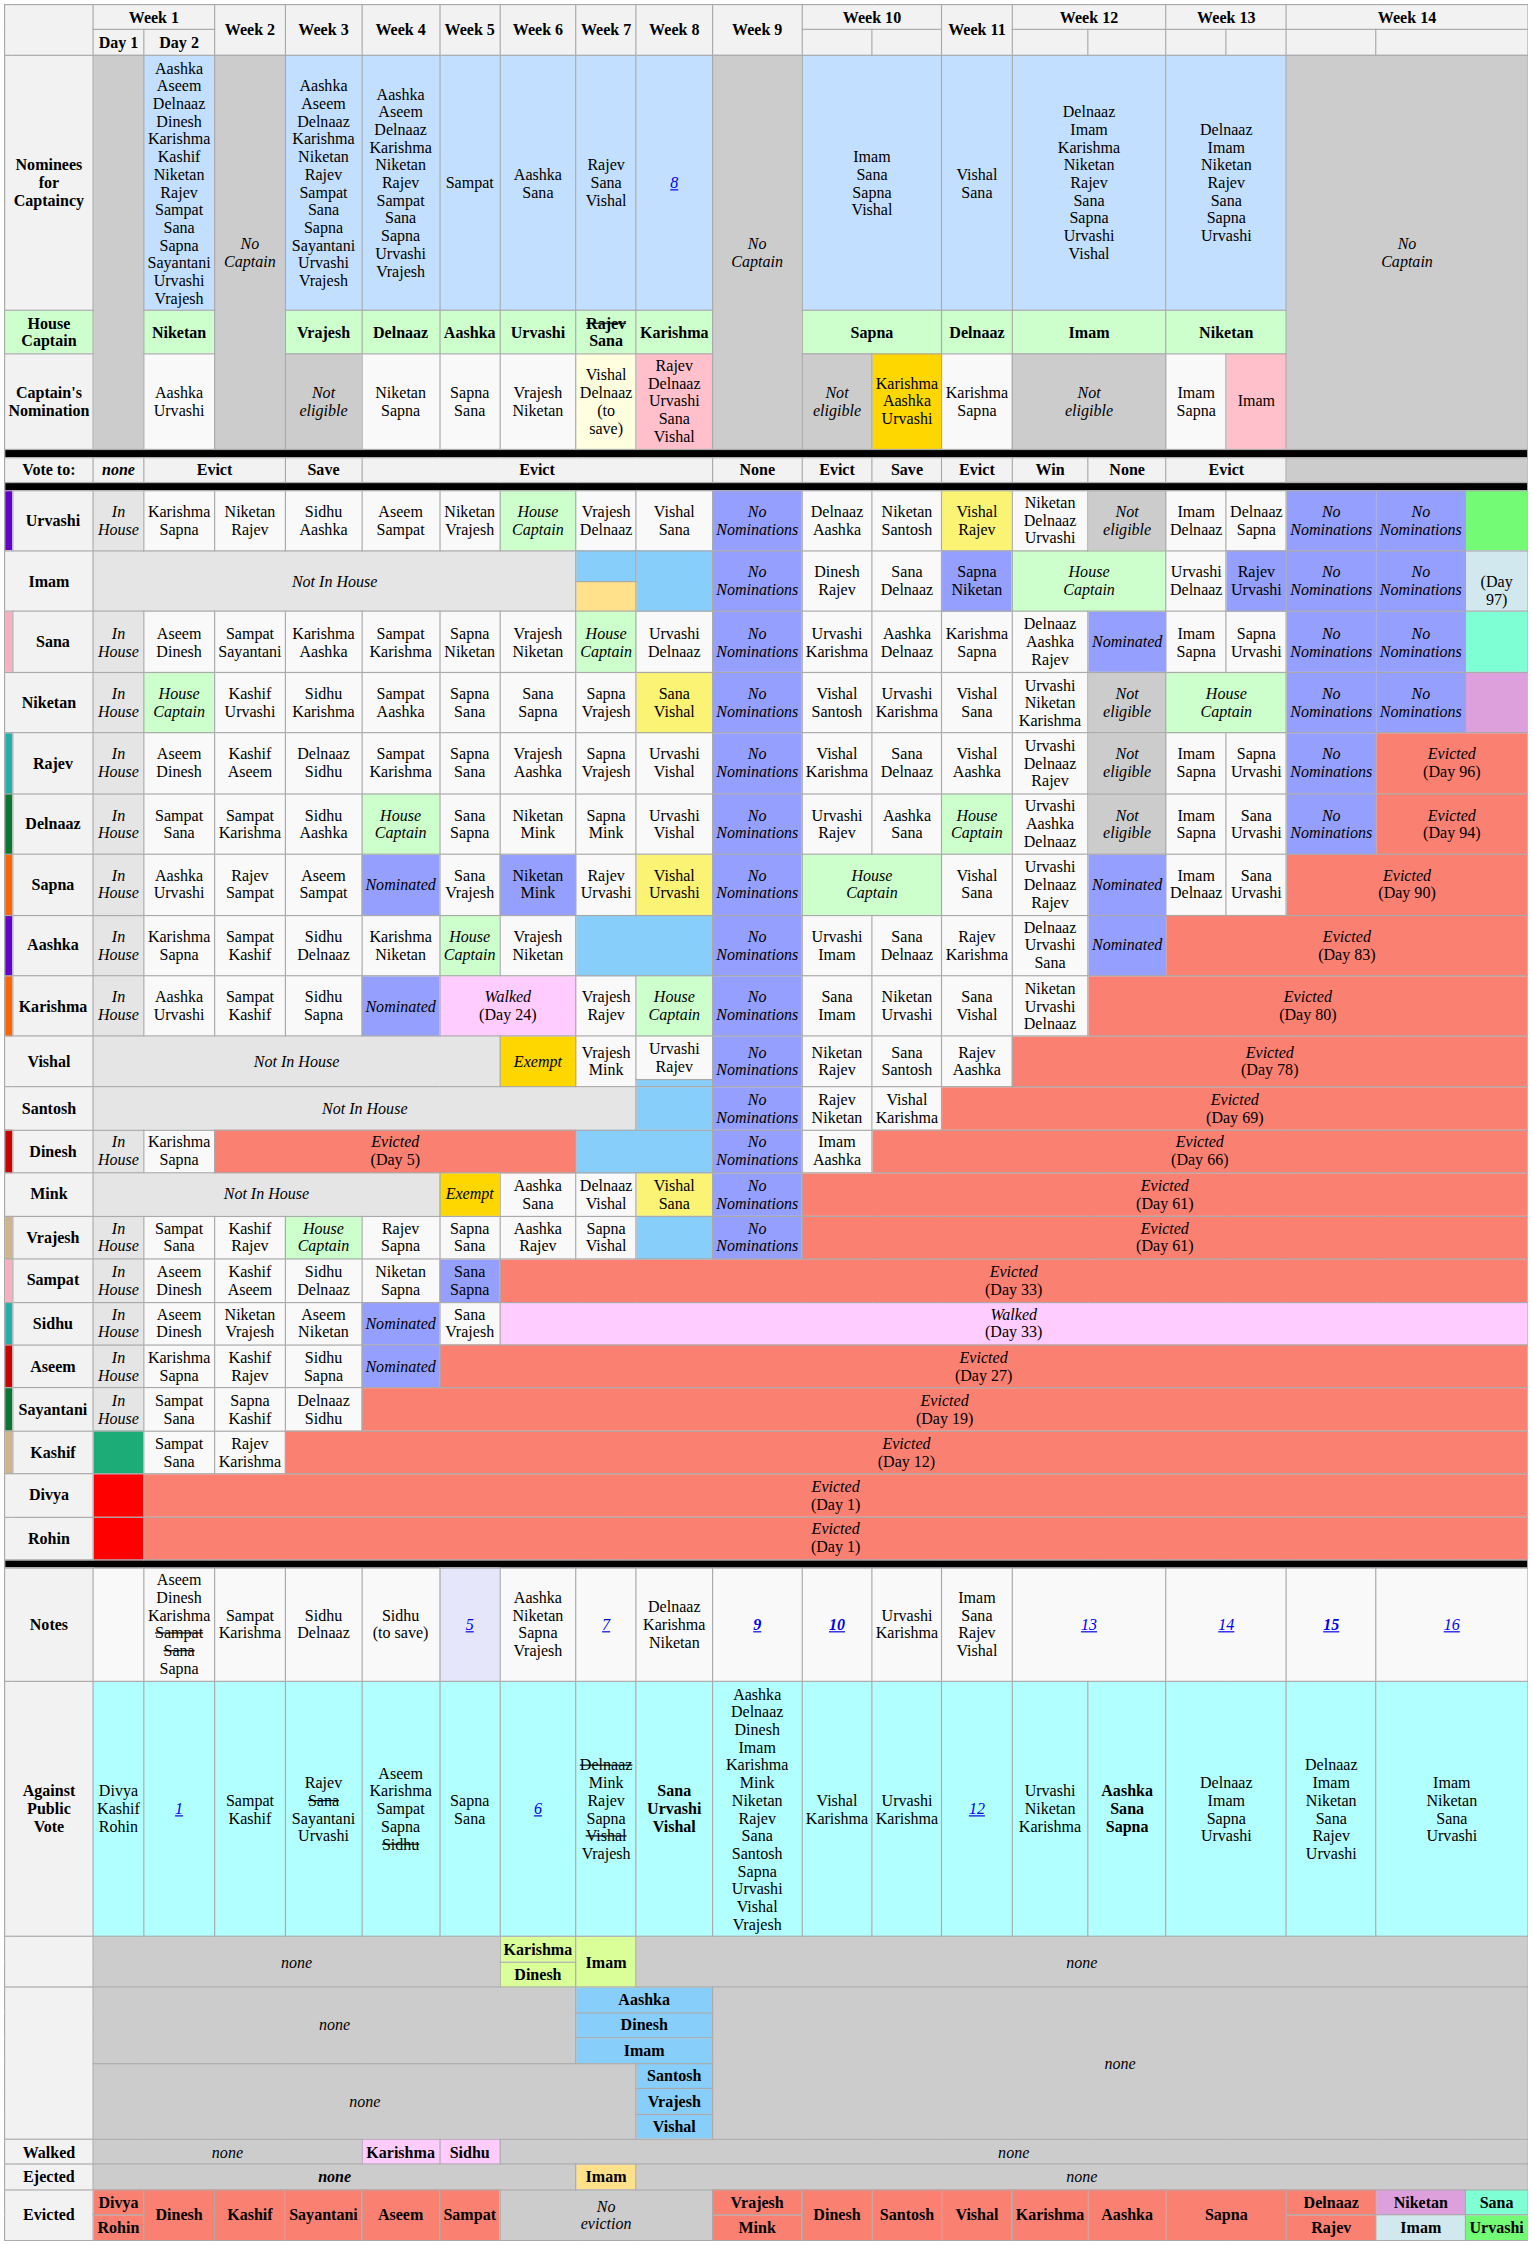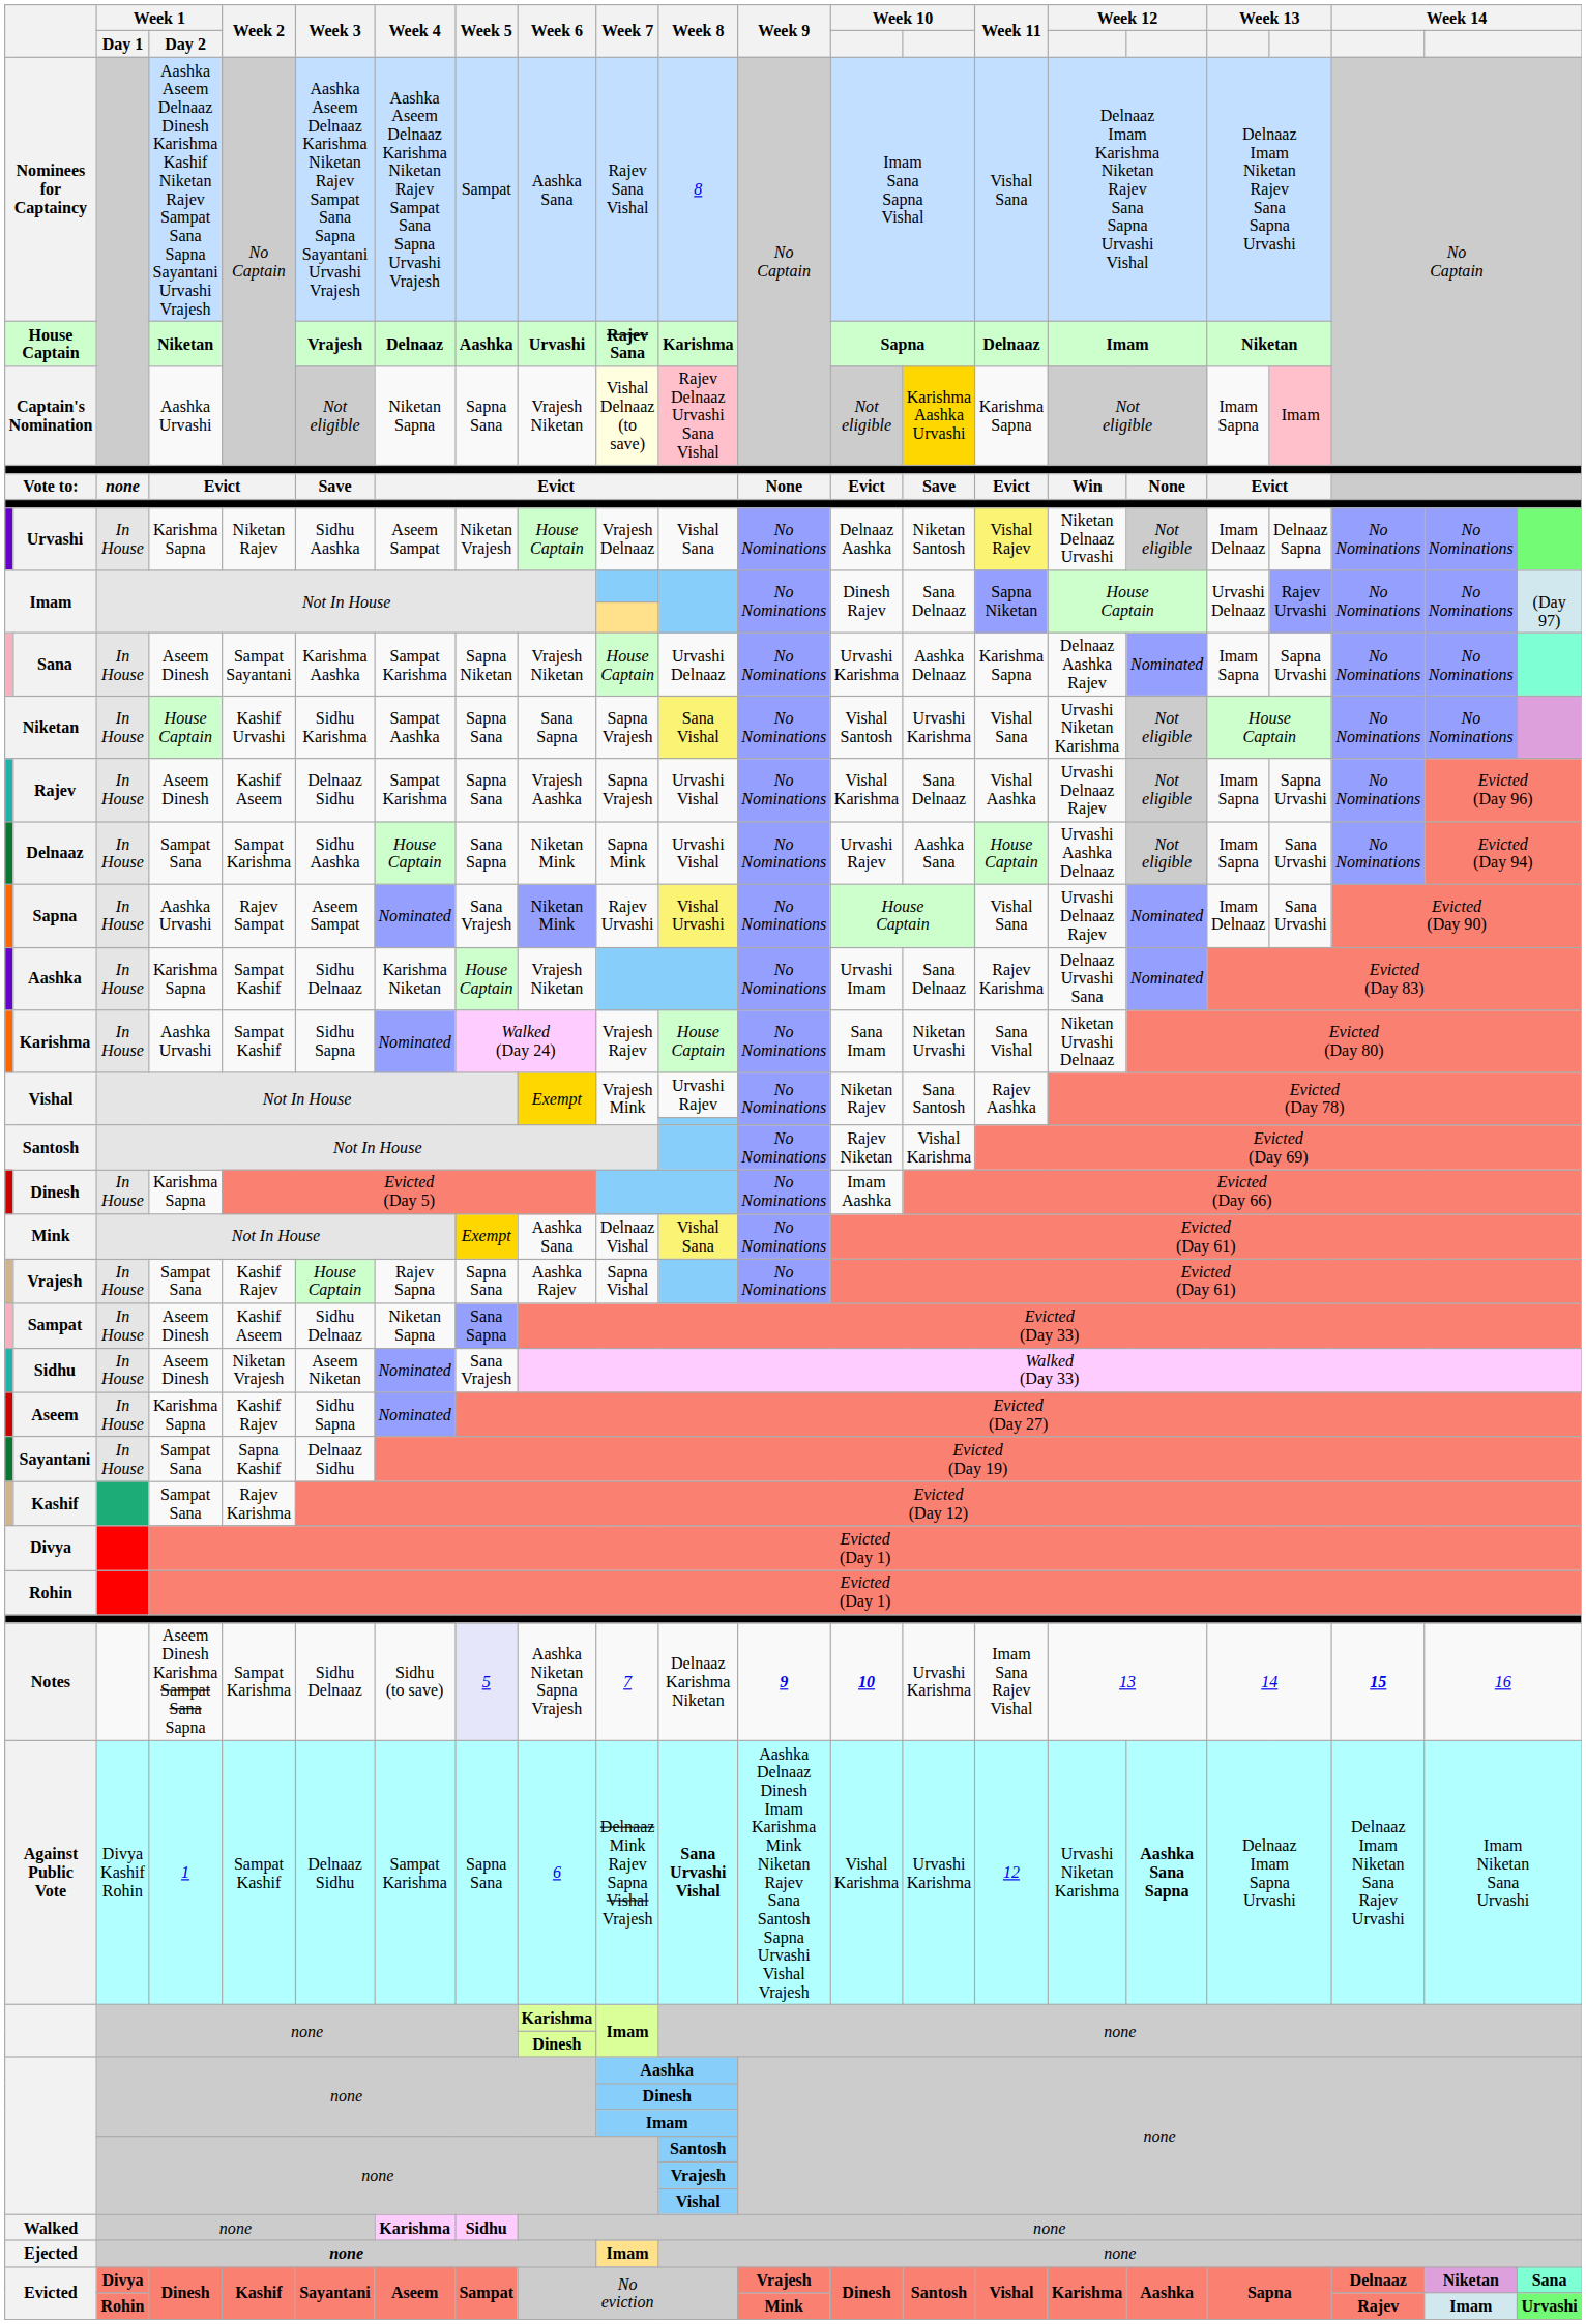Against Public Vote | Week 3: Rajev Sana Sayantani Urvashi -> Delnaaz Sidhu
Against Public Vote | Week 4: Aseem Karishma Sampat Sapna Sidhu -> Sampat Karishma
